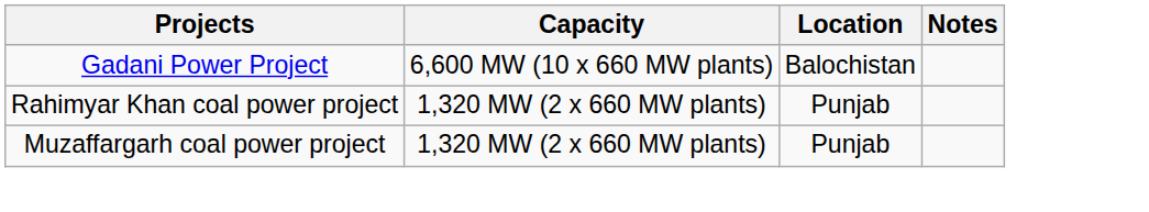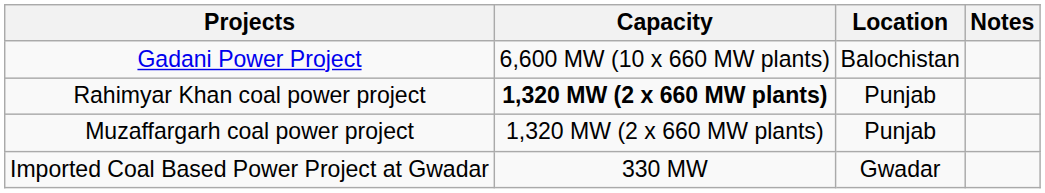Rahimyar Khan coal power project | Capacity: normal -> bold
+ row: Imported Coal Based Power Project at Gwadar | 330 MW | Gwadar
